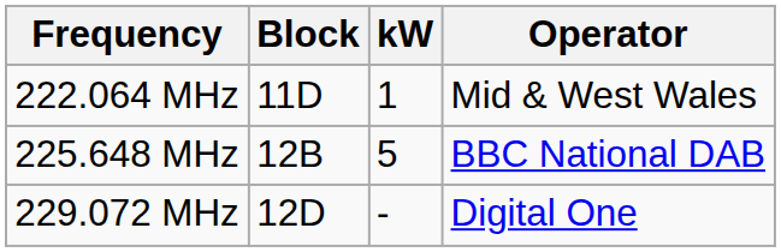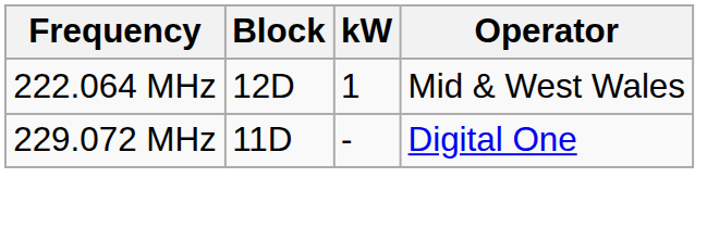222.064 MHz | Block: 11D -> 12D
- row: 225.648 MHz | 12B | 5 | BBC National DAB
229.072 MHz | Block: 12D -> 11D
